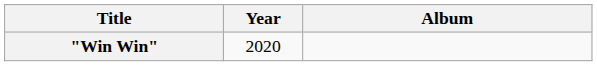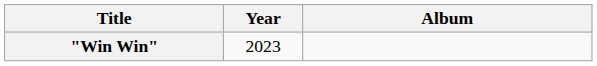"Win Win" | Year: 2020 -> 2023
